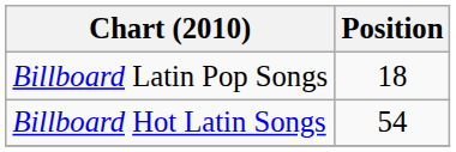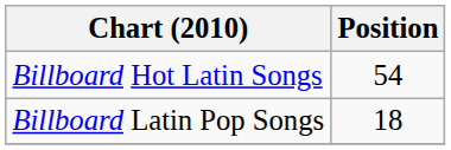rows swapped: Billboard Hot Latin Songs <-> Billboard Latin Pop Songs
